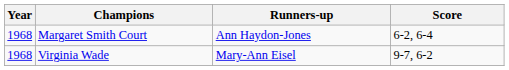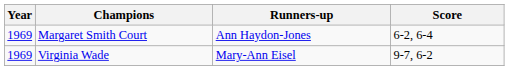Margaret Smith Court | Year: 1968 -> 1969
Virginia Wade | Year: 1968 -> 1969
